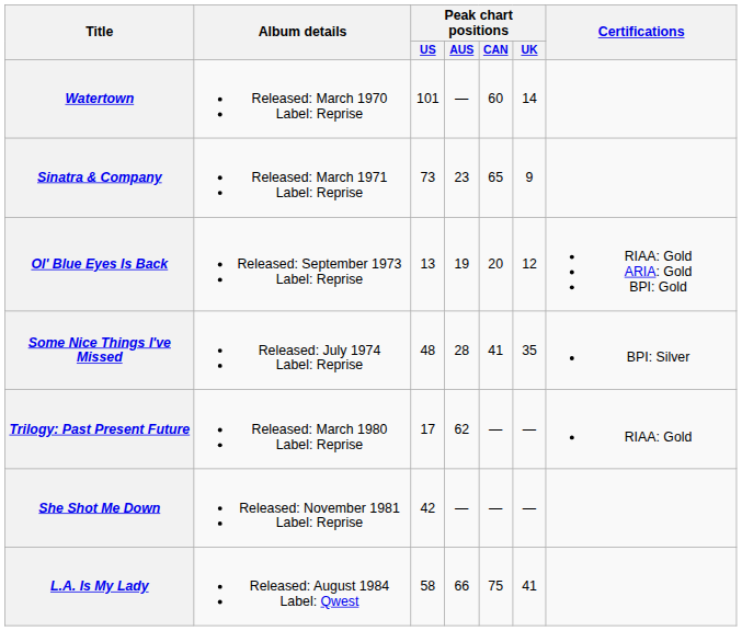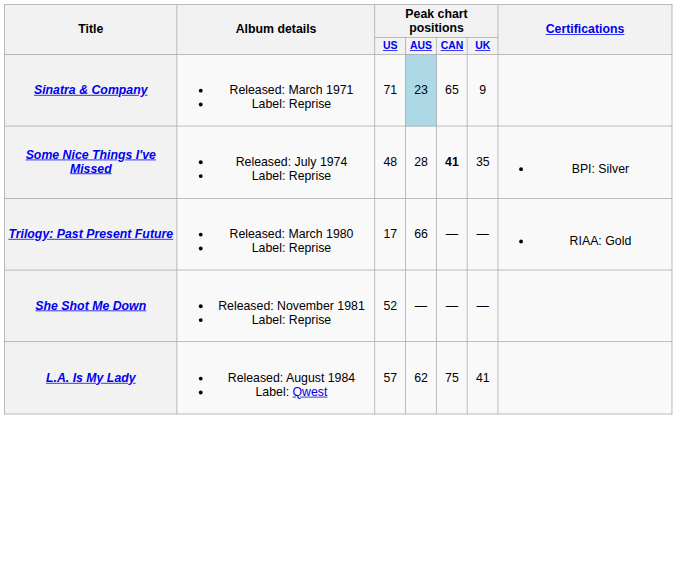- row: Watertown | Released: March 1970 Label: Reprise | 101 | — | 60 | 14
Sinatra & Company | Peak chart positions / US: 73 -> 71
Sinatra & Company | Peak chart positions / AUS: no background -> lightblue background
- row: Ol' Blue Eyes Is Back | Released: September 1973 Label: Reprise | 13 | 19 | 20 | 12 | RIAA: Gold ARIA: Gold BPI: Gold
Some Nice Things I've Missed | Peak chart positions / CAN: normal -> bold
Trilogy: Past Present Future | Peak chart positions / AUS: 62 -> 66
She Shot Me Down | Peak chart positions / US: 42 -> 52
L.A. Is My Lady | Peak chart positions / US: 58 -> 57
L.A. Is My Lady | Peak chart positions / AUS: 66 -> 62
